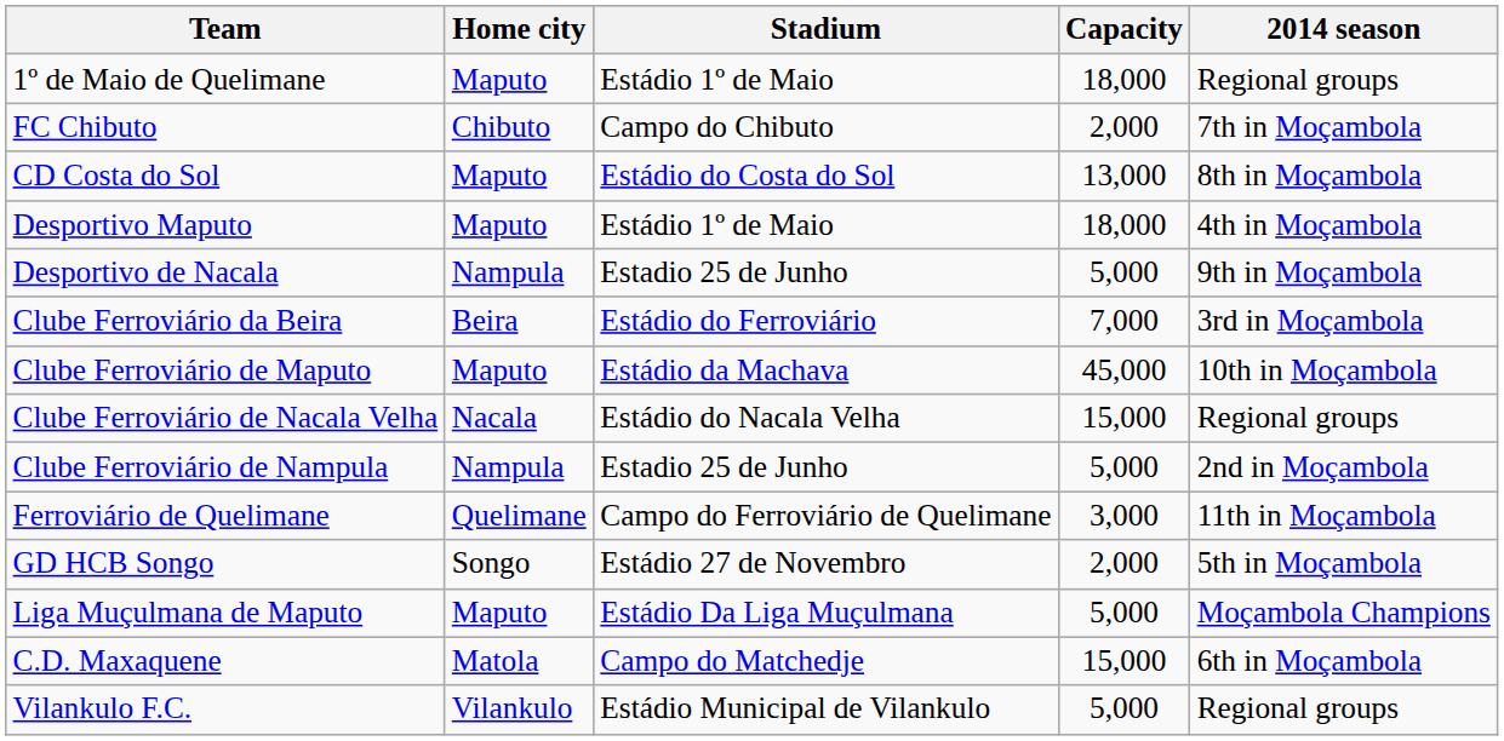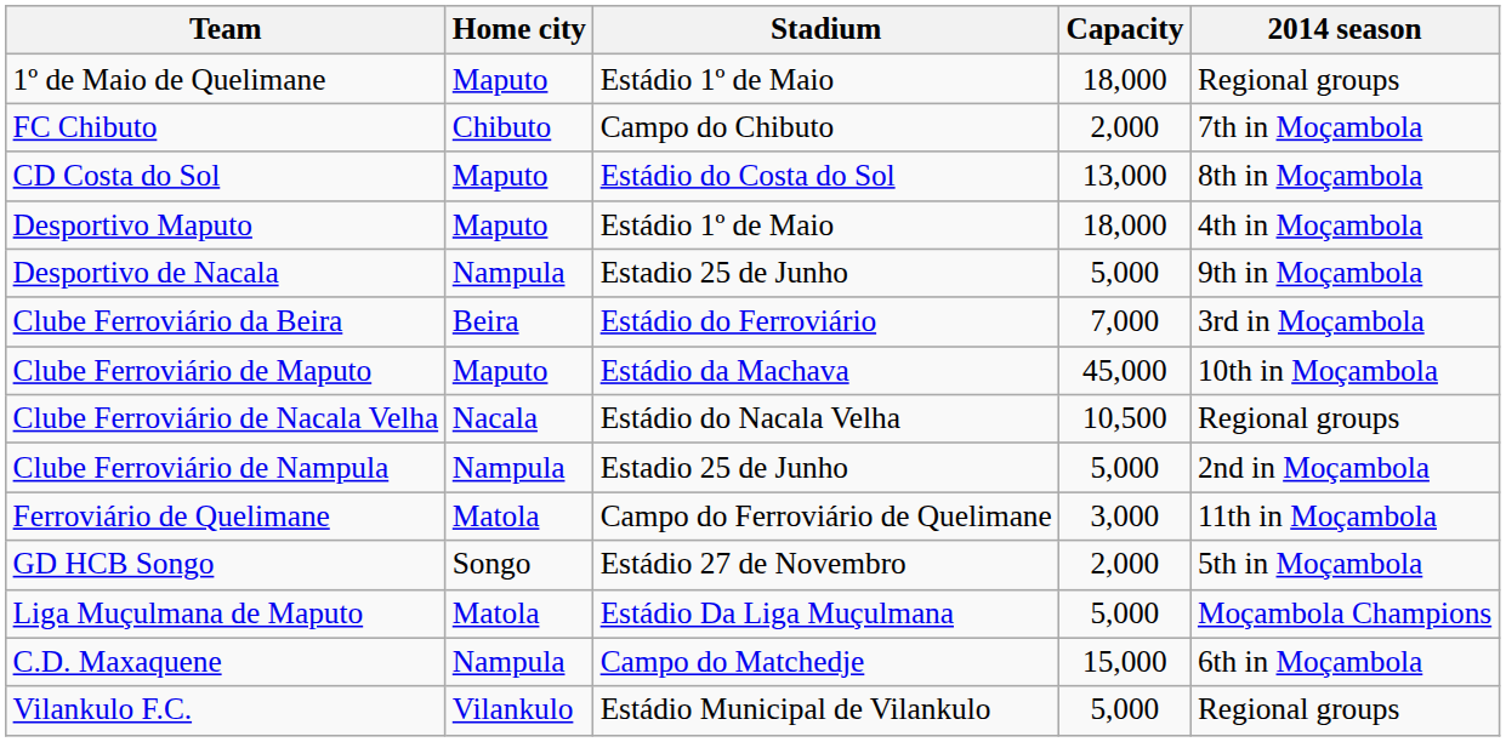Clube Ferroviário de Nacala Velha | Capacity: 15,000 -> 10,500
Ferroviário de Quelimane | Home city: Quelimane -> Matola
Liga Muçulmana de Maputo | Home city: Maputo -> Matola
C.D. Maxaquene | Home city: Matola -> Nampula
